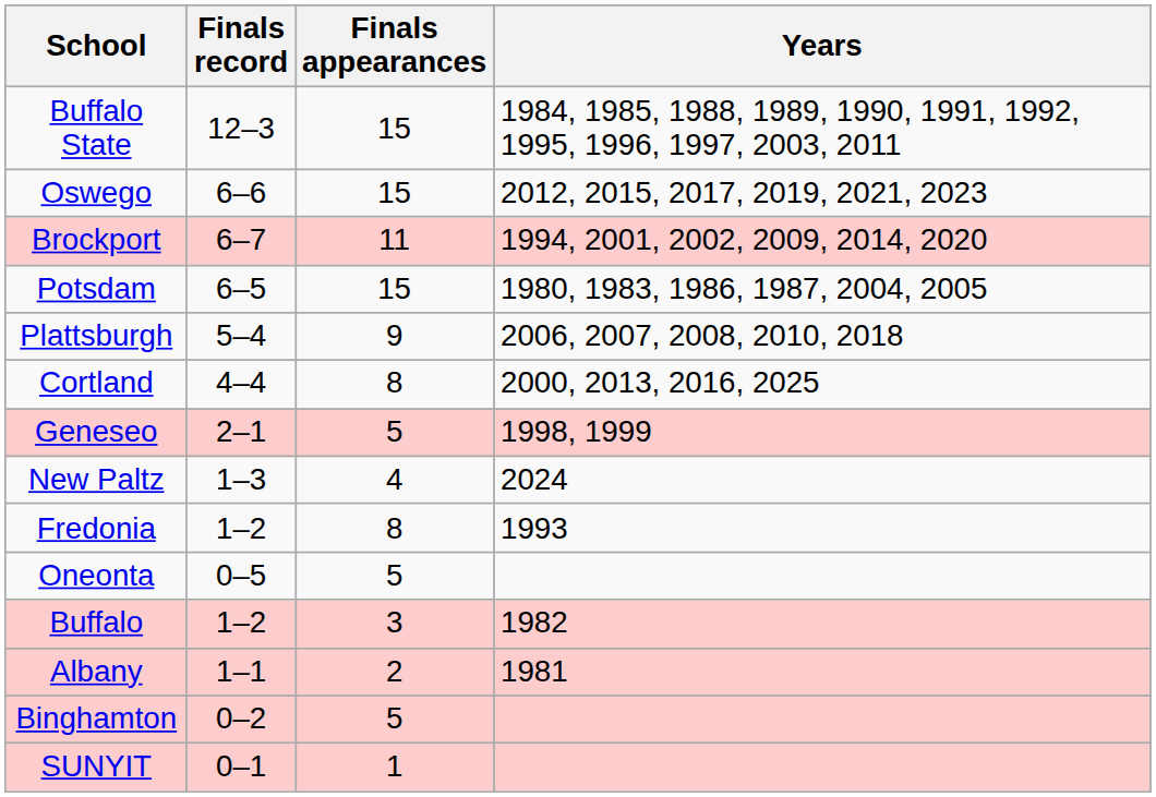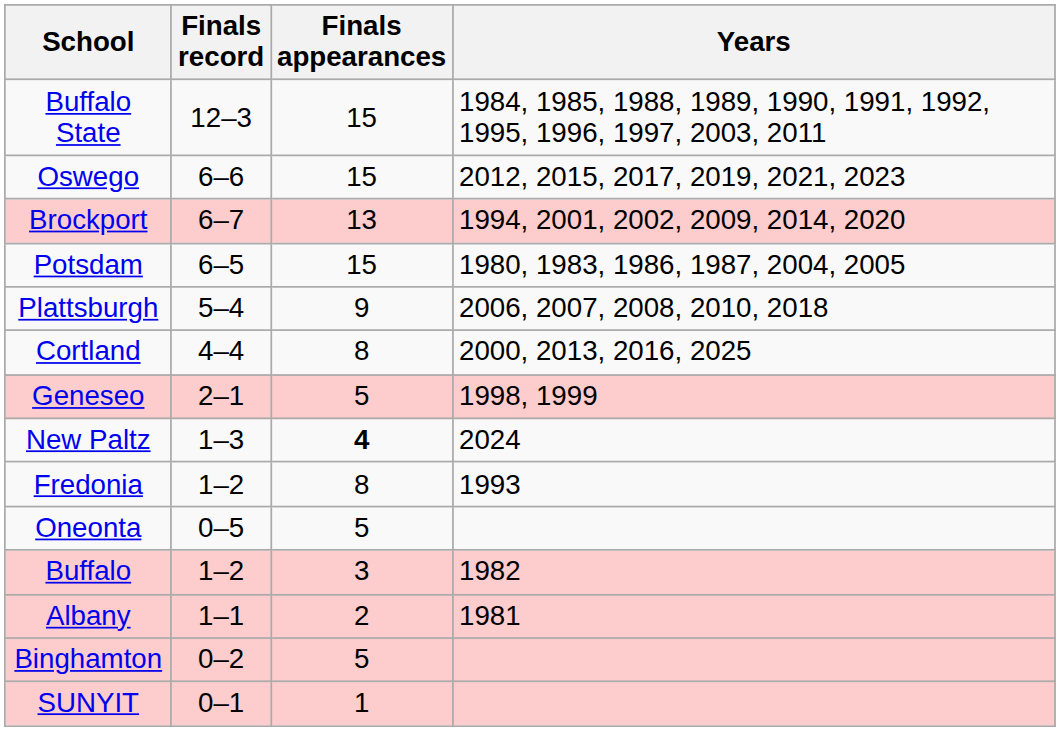Brockport | Finals appearances: 11 -> 13
New Paltz | Finals appearances: normal -> bold
